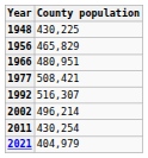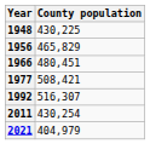1966 | County population: 480,951 -> 480,451
- row: 2002 | 496,214
